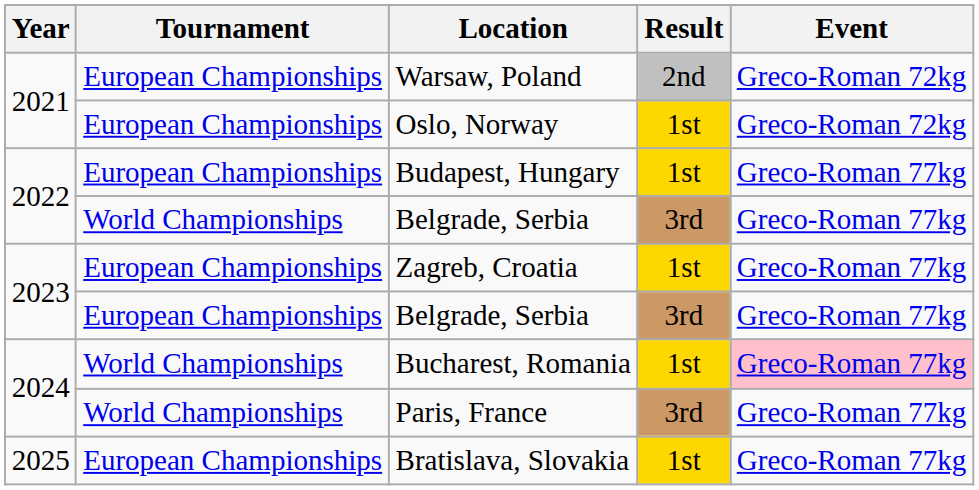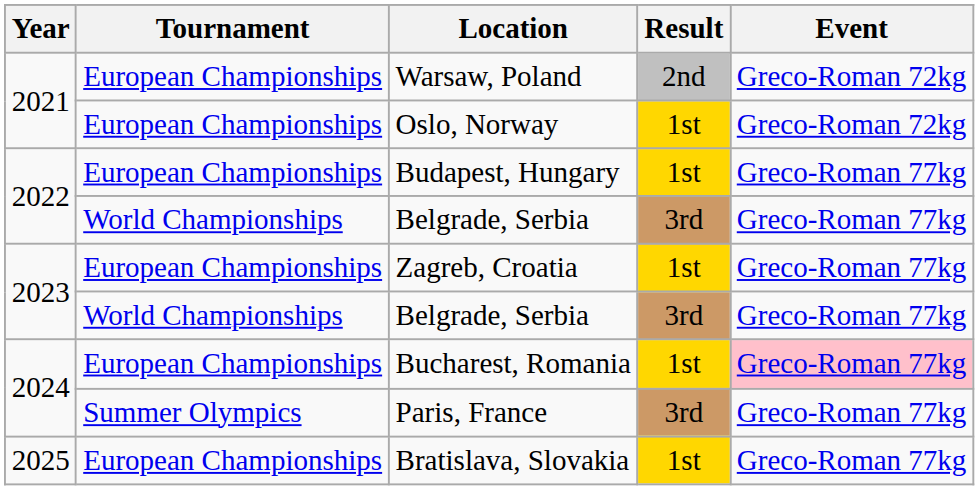2023 / Belgrade, Serbia | Tournament: European Championships -> World Championships
Bucharest, Romania | Tournament: World Championships -> European Championships
Paris, France | Tournament: World Championships -> Summer Olympics
